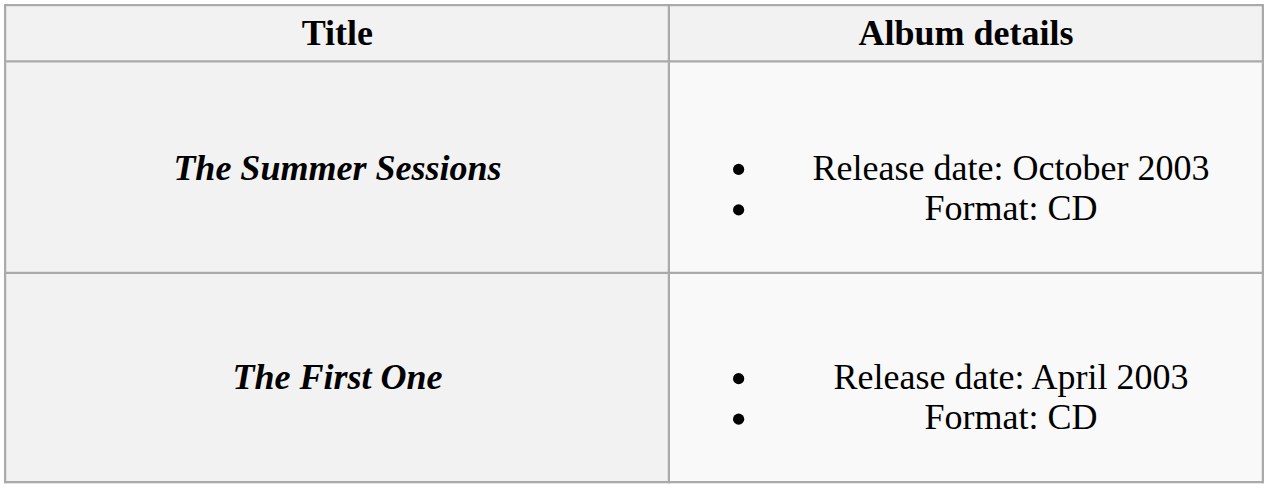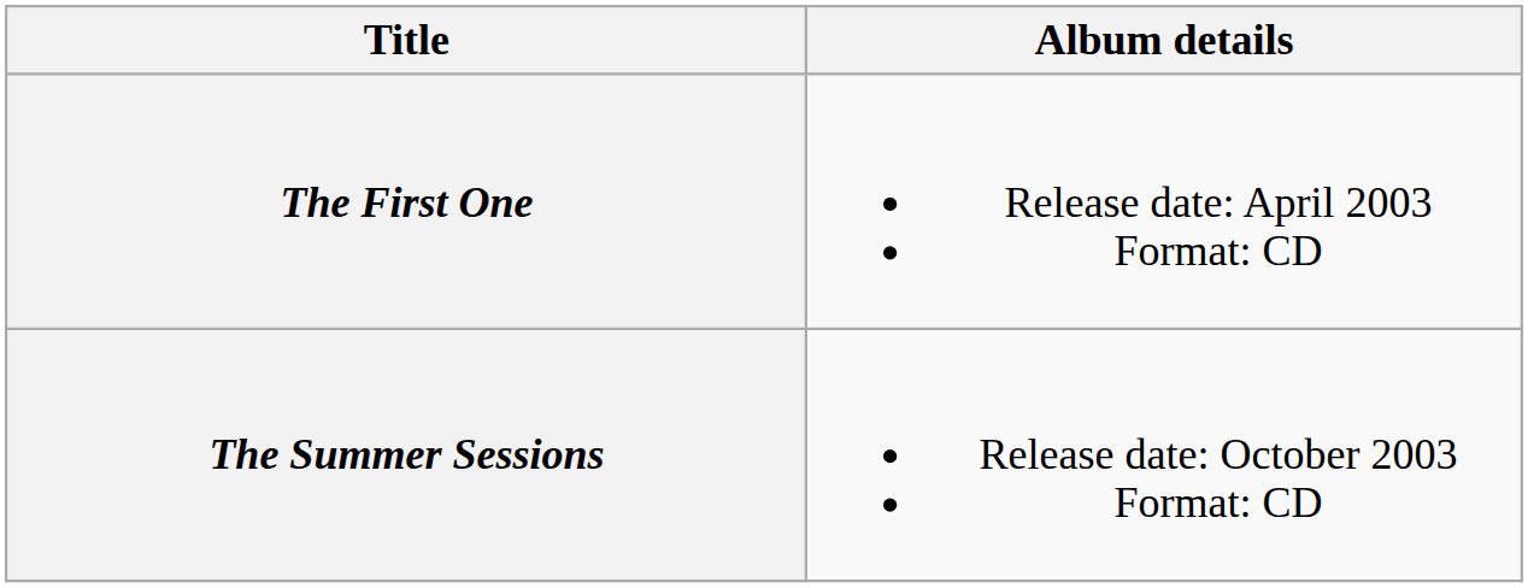rows swapped: The First One <-> The Summer Sessions
